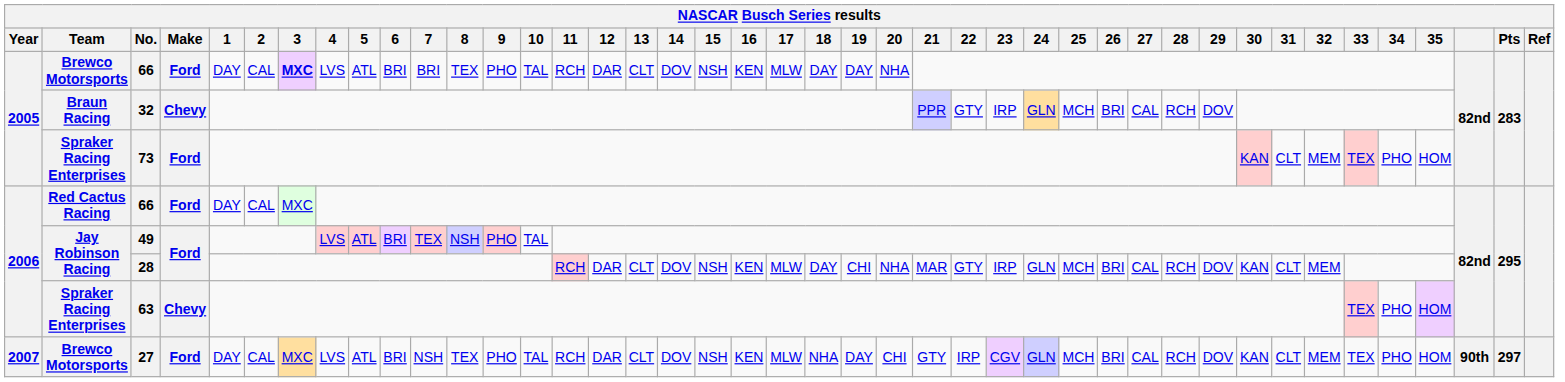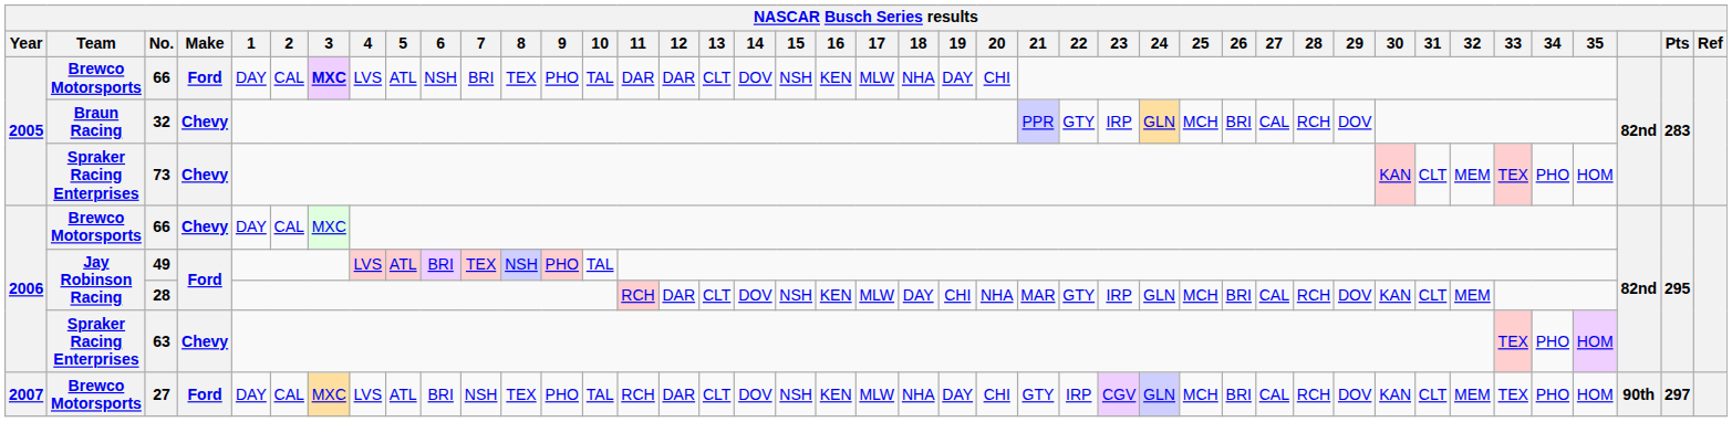2005 / 66 | 6: BRI -> NSH
2005 / 66 | 11: RCH -> DAR
2005 / 66 | 18: DAY -> NHA
2005 / 66 | 20: NHA -> CHI
73 | Make: Ford -> Chevy
2006 / 66 | Team: Red Cactus Racing -> Brewco Motorsports
2006 / 66 | Make: Ford -> Chevy
